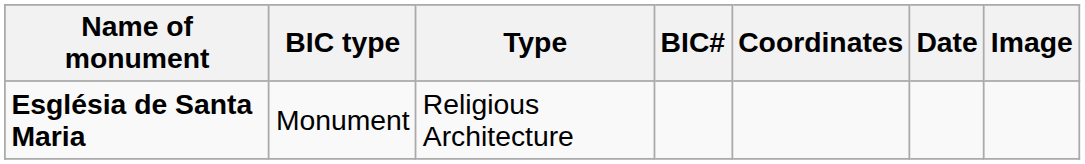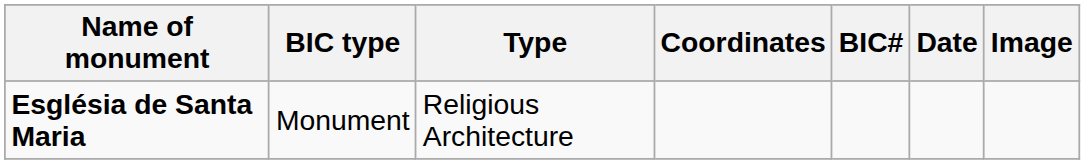columns swapped: Coordinates <-> BIC#
